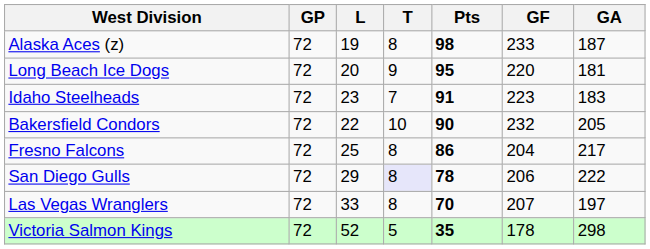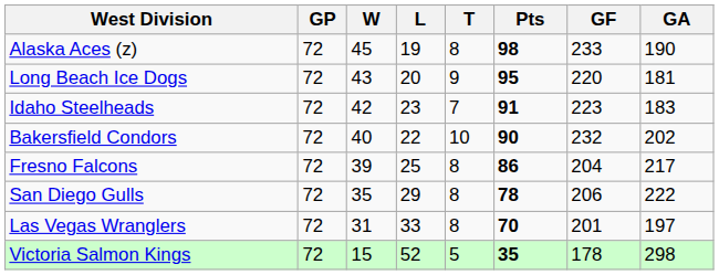+ column: W | 45 | 43 | 42 | 40 | 39 | 35 | 31 | 15
Alaska Aces (z) | GA: 187 -> 190
Bakersfield Condors | GA: 205 -> 202
San Diego Gulls | T: lavender background -> no background
Las Vegas Wranglers | GF: 207 -> 201
